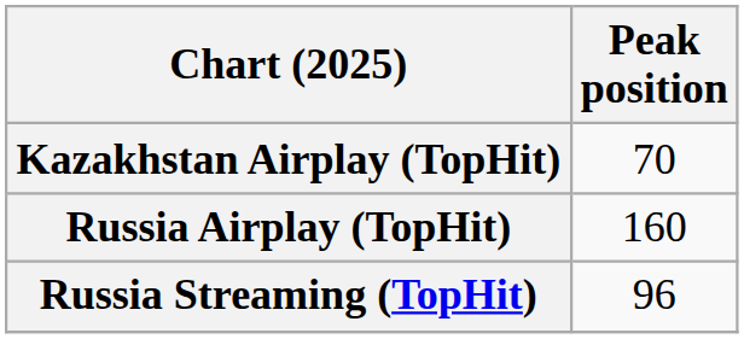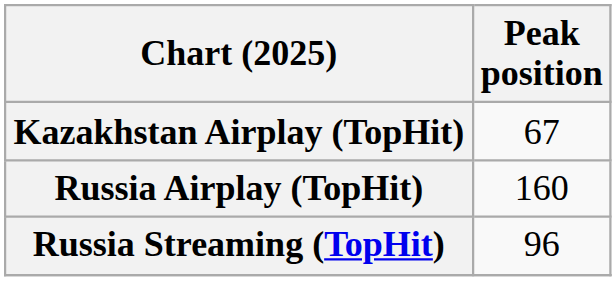Kazakhstan Airplay (TopHit) | Peak position: 70 -> 67
